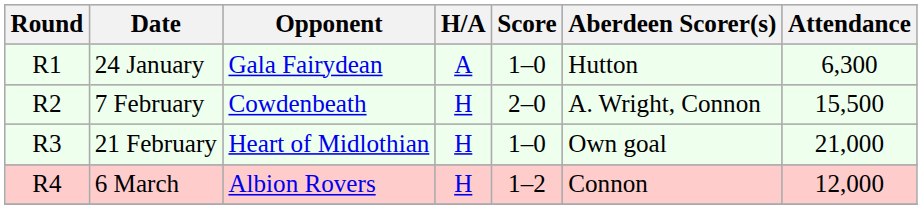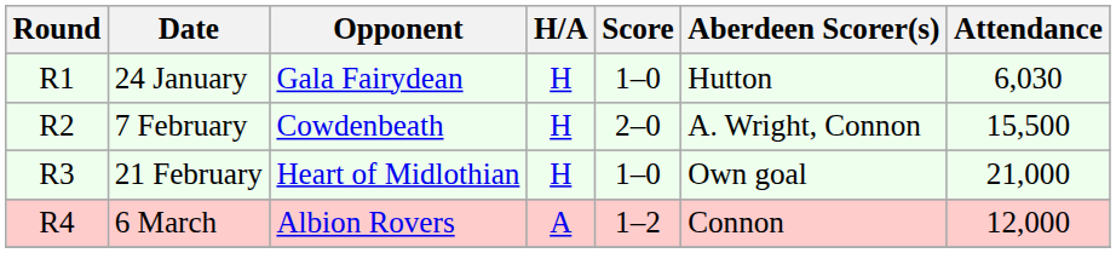24 January | H/A: A -> H
24 January | Attendance: 6,300 -> 6,030
6 March | H/A: H -> A
